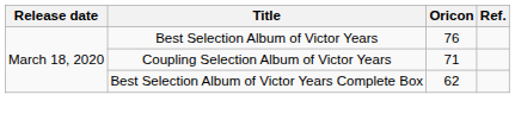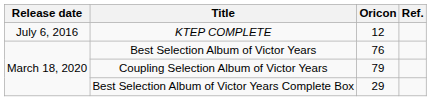+ row: July 6, 2016 | KTEP COMPLETE | 12
Coupling Selection Album of Victor Years | Oricon: 71 -> 79
Best Selection Album of Victor Years Complete Box | Oricon: 62 -> 29
